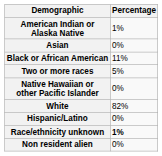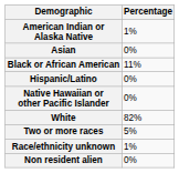rows swapped: Hispanic/Latino <-> Two or more races
Race/ethnicity unknown | Percentage: bold -> normal
